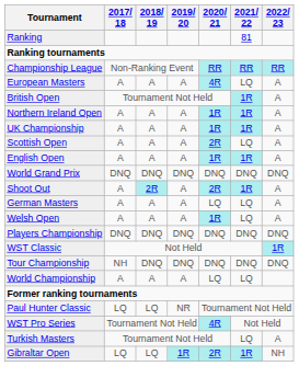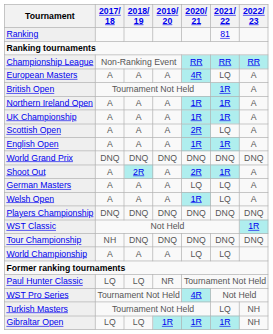Turkish Masters | 2022/ 23: A -> NH
Gibraltar Open | 2020/ 21: 2R -> 1R
